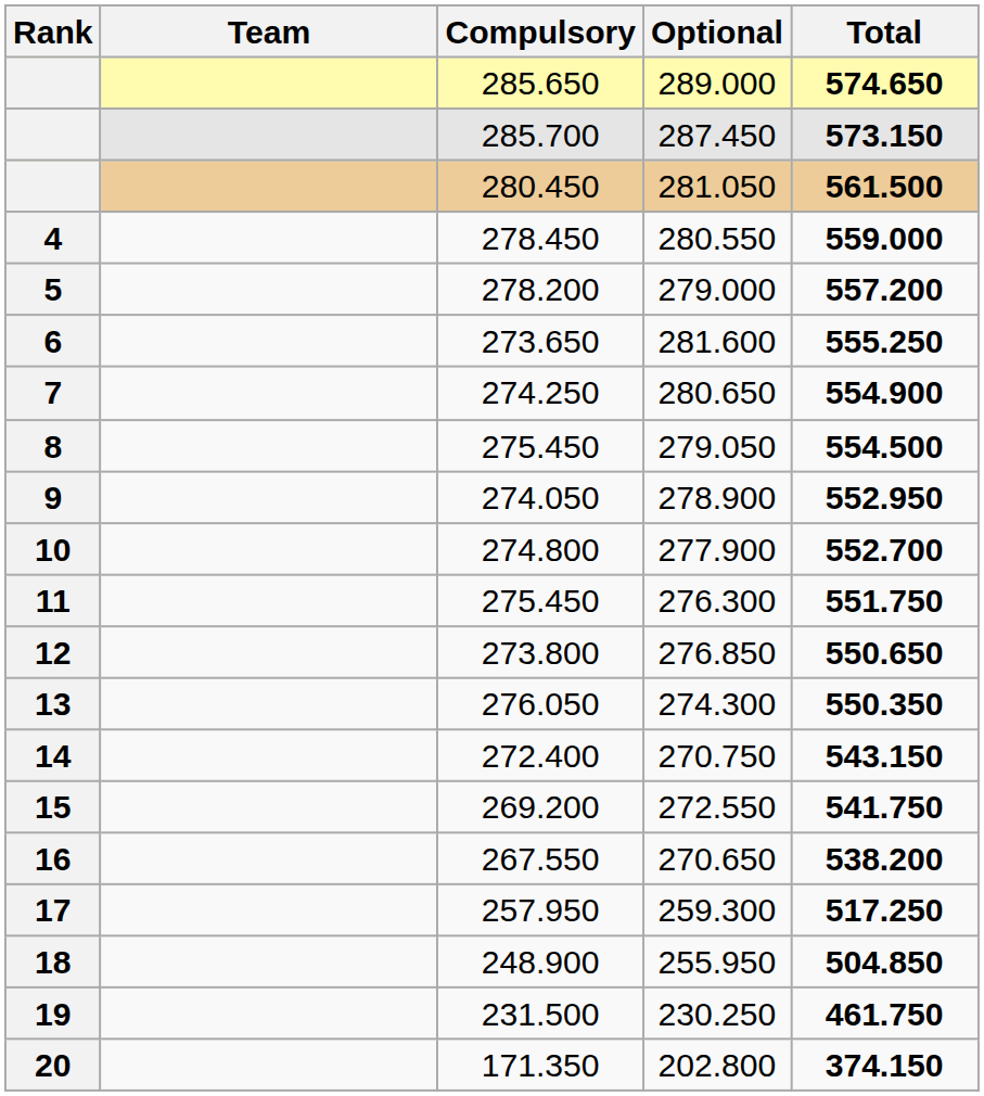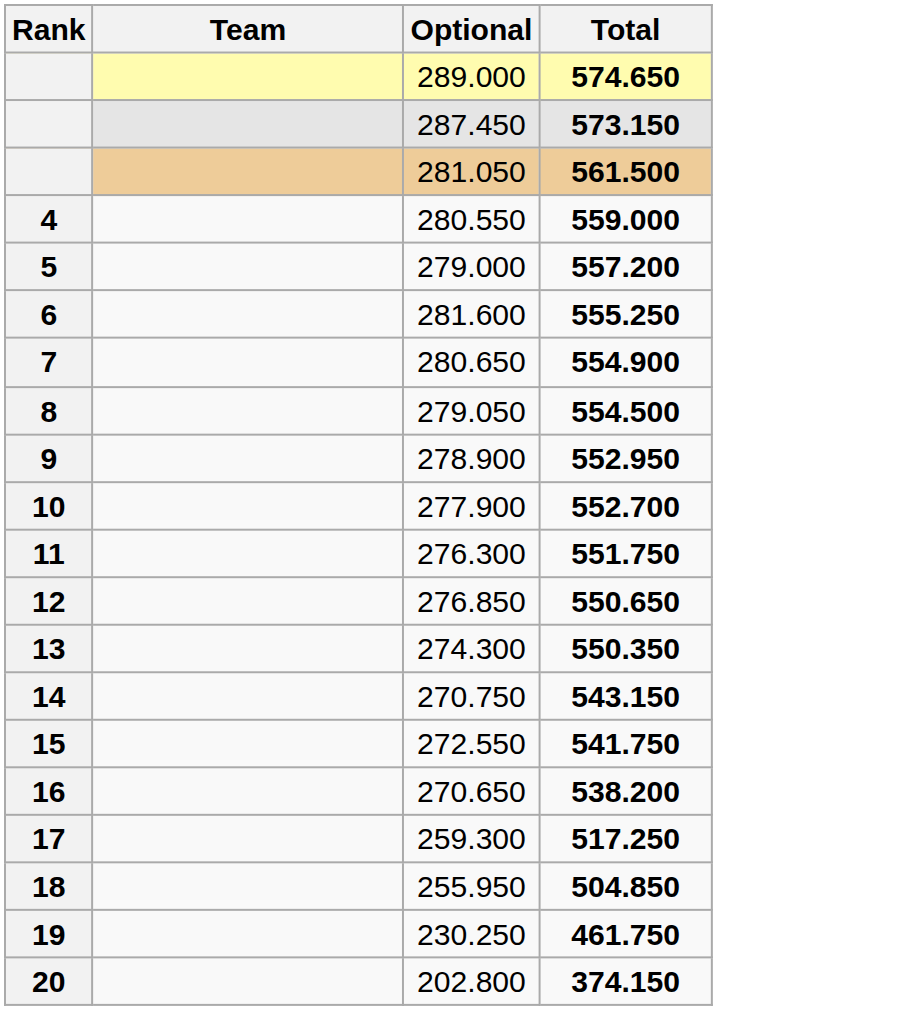- column: Compulsory | 285.650 | 285.700 | 280.450 | 278.450 | 278.200 | 273.650 | 274.250 | 275.450 | 274.050 | 274.800 | 275.450 | 273.800 | 276.050 | 272.400 | 269.200 | 267.550 | 257.950 | 248.900 | 231.500 | 171.350
